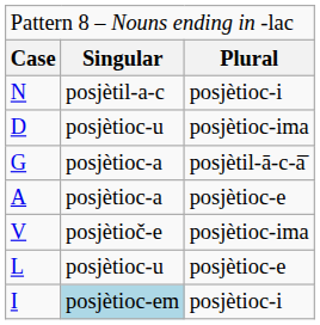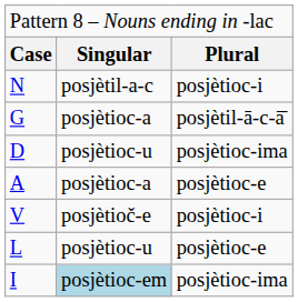rows swapped: G <-> D
V | column 3: posjètioc-ima -> posjètioc-i
I | column 3: posjètioc-i -> posjètioc-ima
